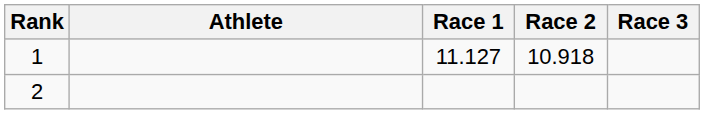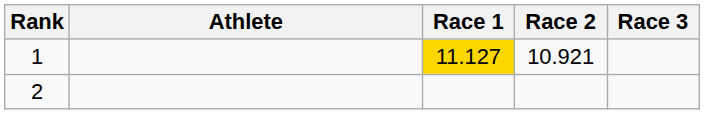1 | Race 1: no background -> gold background
1 | Race 2: 10.918 -> 10.921
